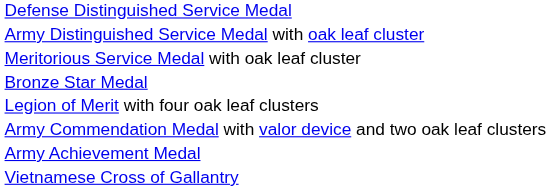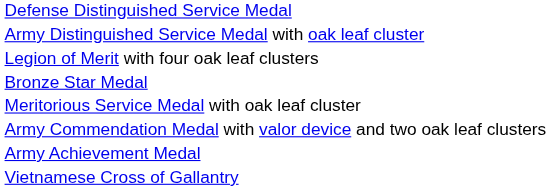rows swapped: Legion of Merit with four oak leaf clusters <-> Meritorious Service Medal with oak leaf cluster
